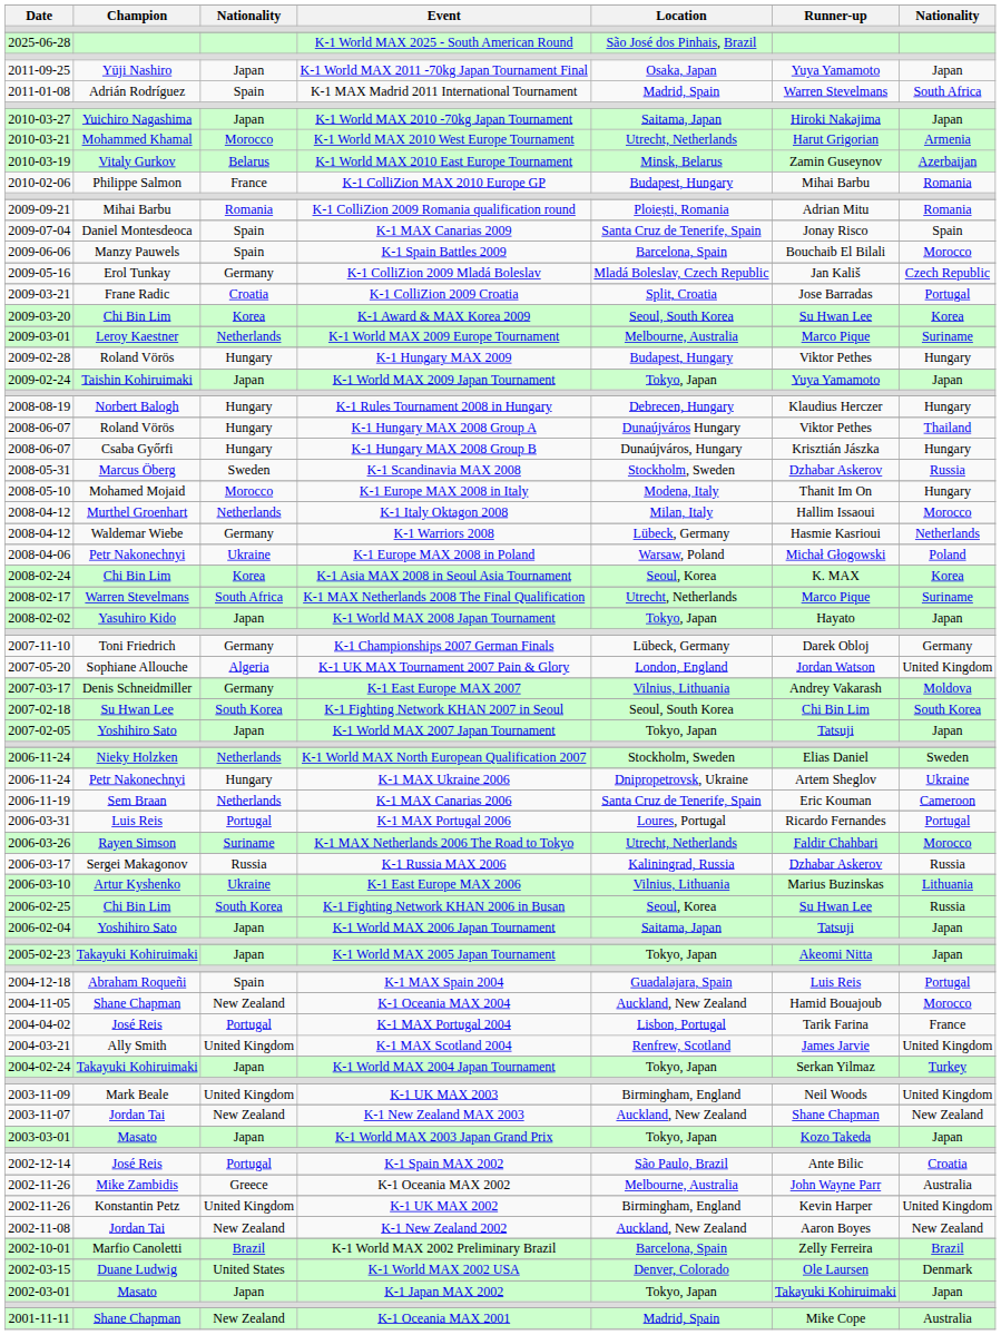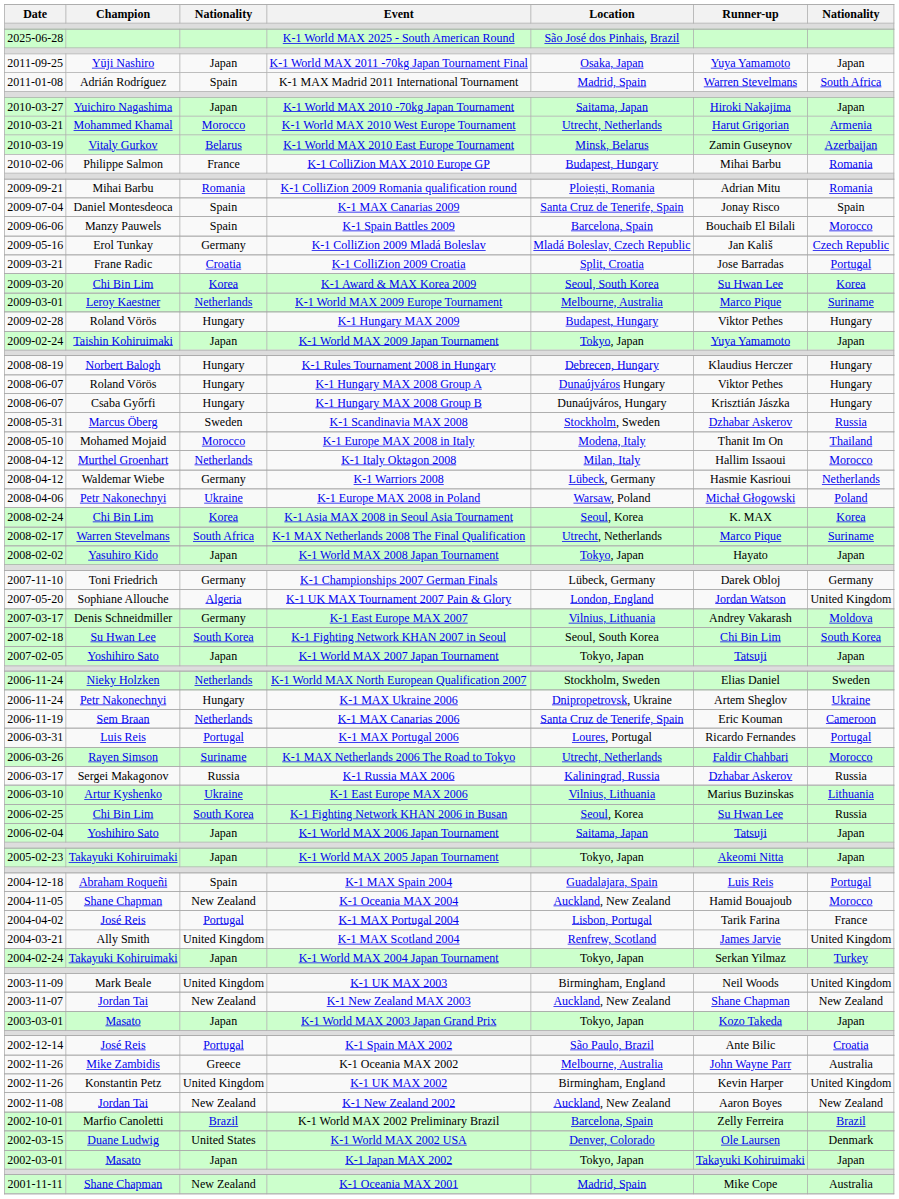K-1 Hungary MAX 2008 Group A | column 7: Thailand -> Hungary
K-1 Europe MAX 2008 in Italy | column 7: Hungary -> Thailand
